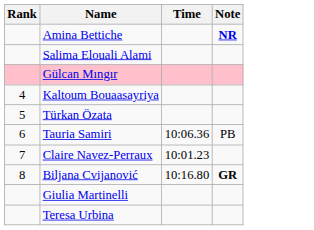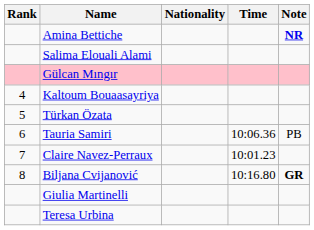+ column: Nationality
